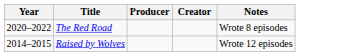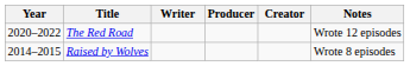+ column: Writer
The Red Road | Notes: Wrote 8 episodes -> Wrote 12 episodes
Raised by Wolves | Notes: Wrote 12 episodes -> Wrote 8 episodes
